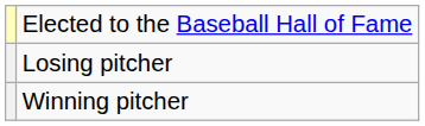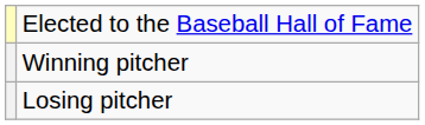rows swapped: Winning pitcher <-> Losing pitcher
